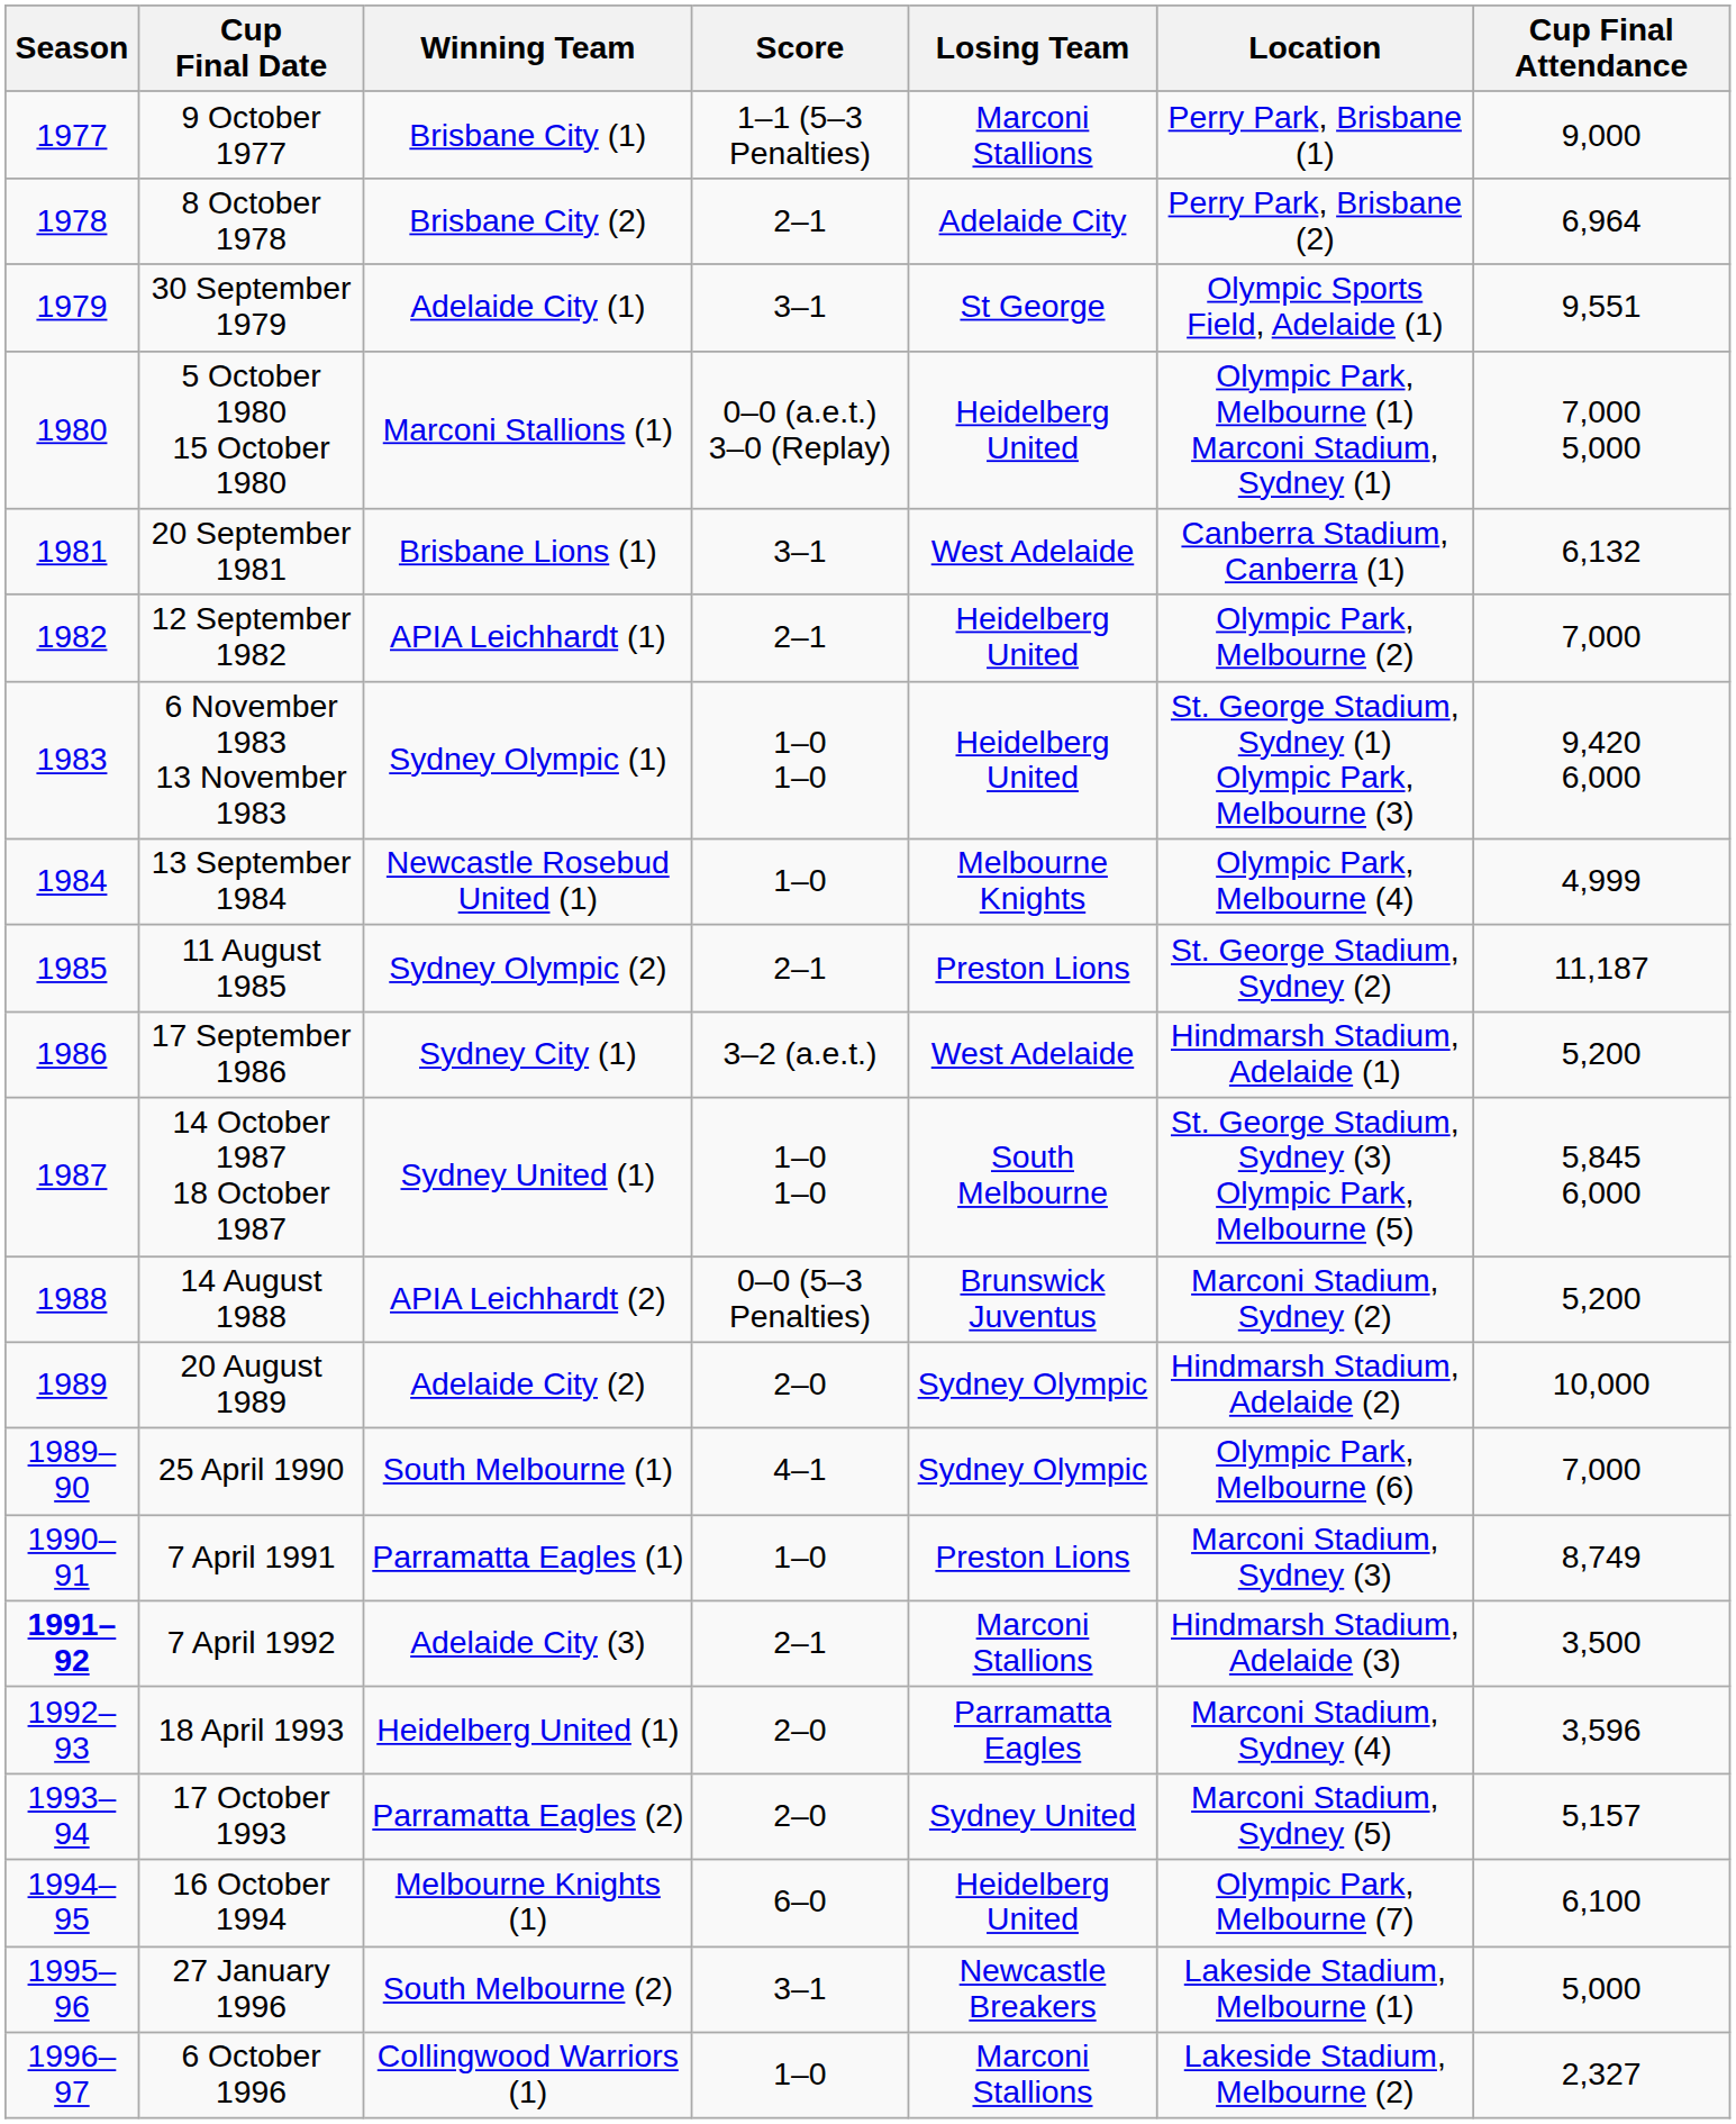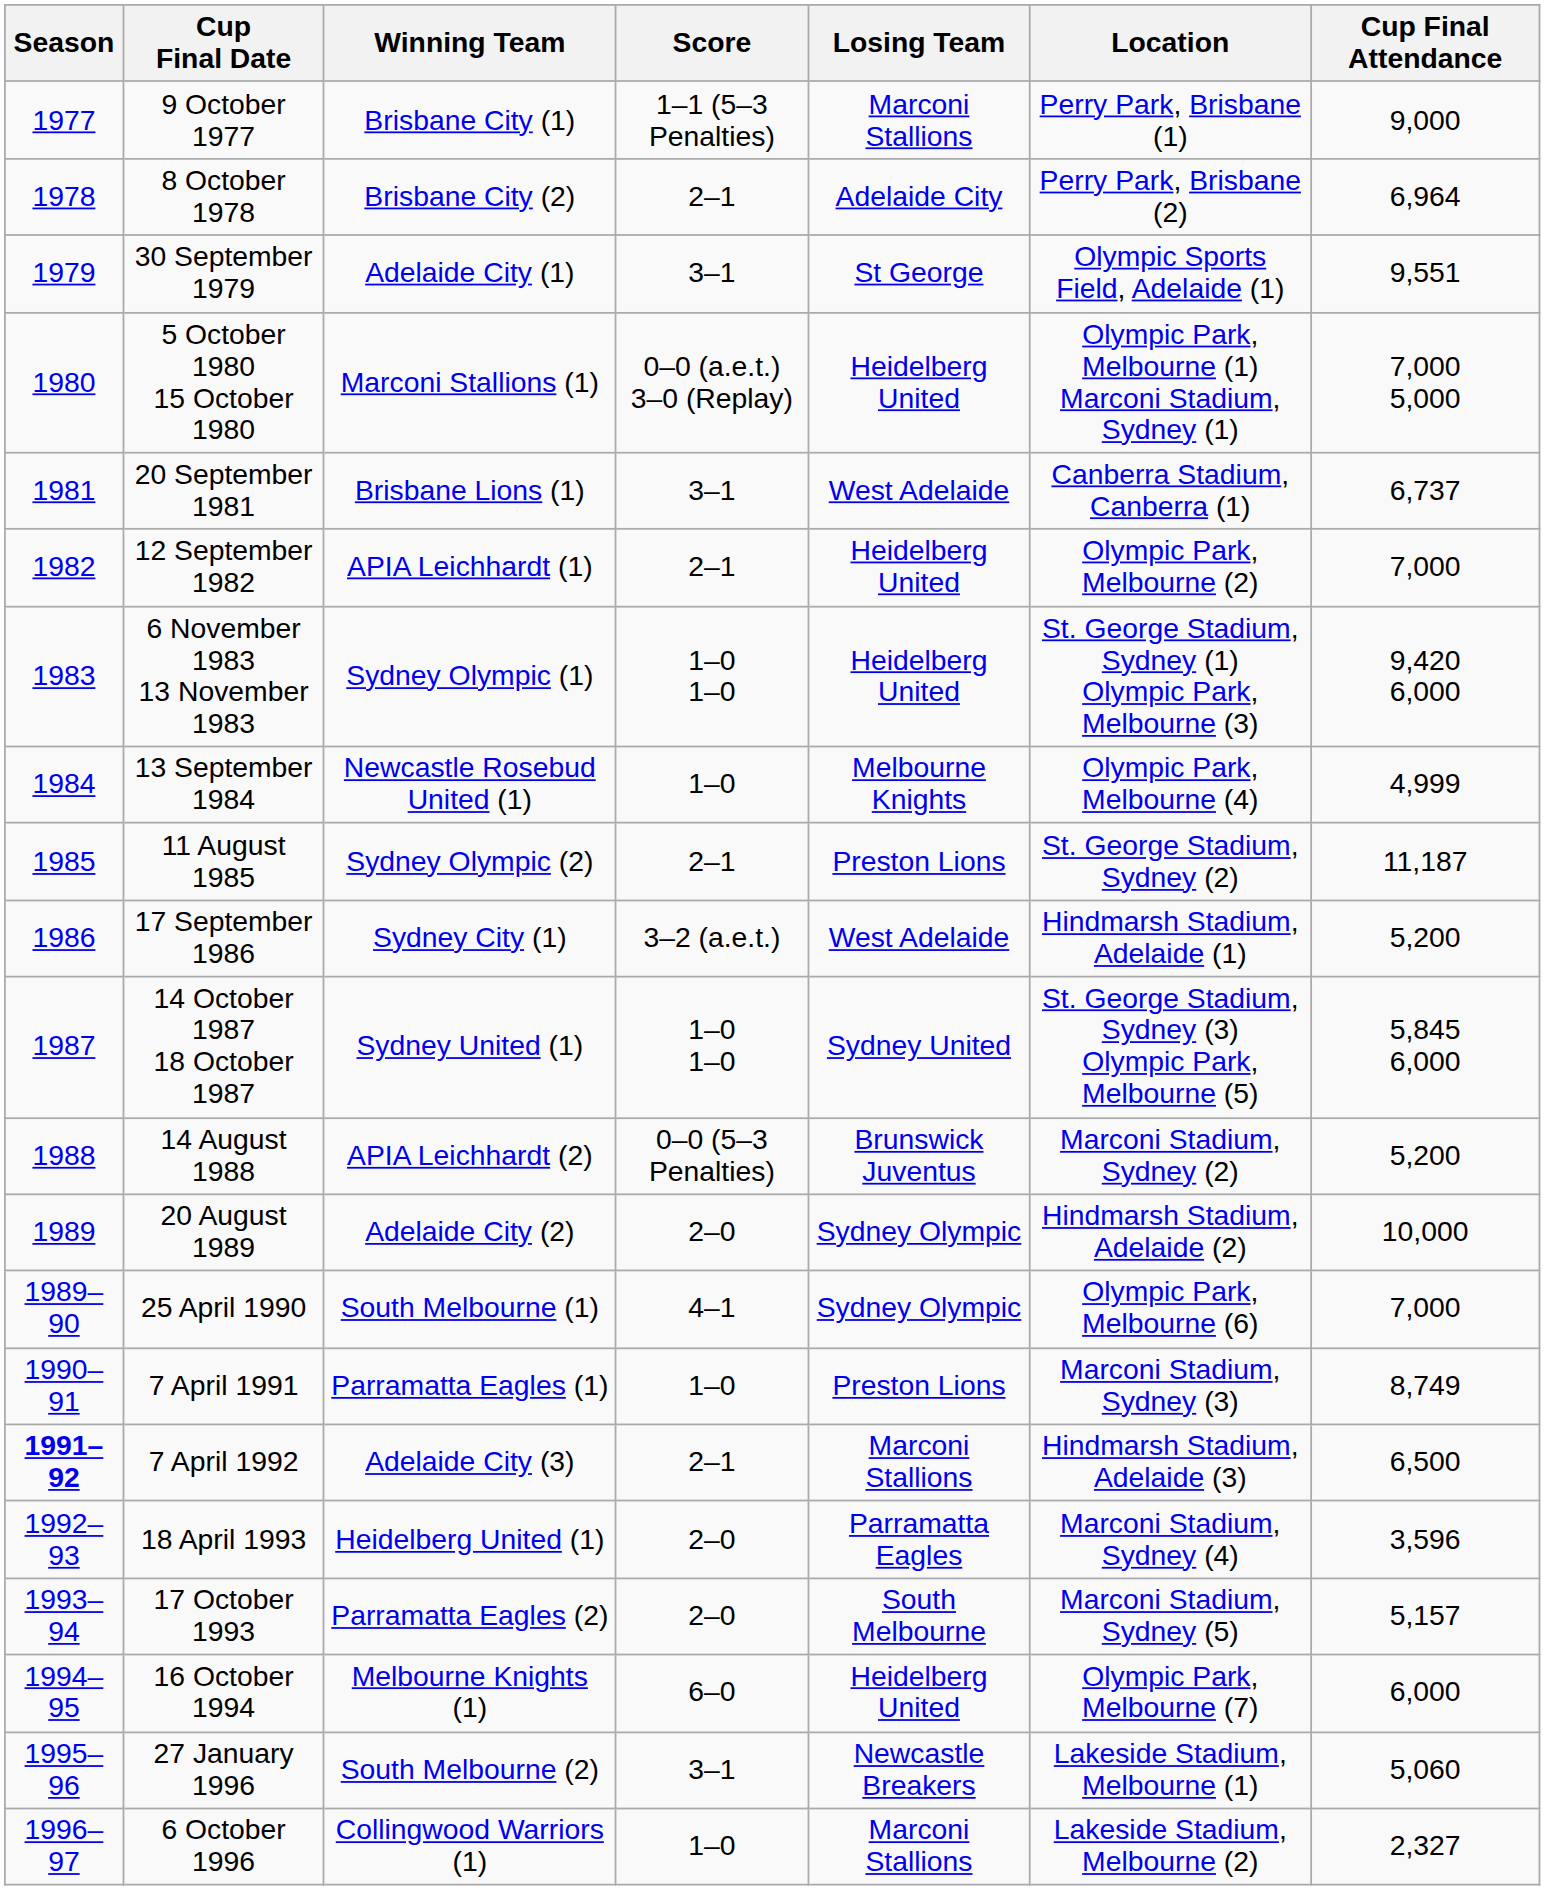20 September 1981 | Cup Final Attendance: 6,132 -> 6,737
14 October 1987 18 October 1987 | Losing Team: South Melbourne -> Sydney United
7 April 1992 | Cup Final Attendance: 3,500 -> 6,500
17 October 1993 | Losing Team: Sydney United -> South Melbourne
16 October 1994 | Cup Final Attendance: 6,100 -> 6,000
27 January 1996 | Cup Final Attendance: 5,000 -> 5,060
